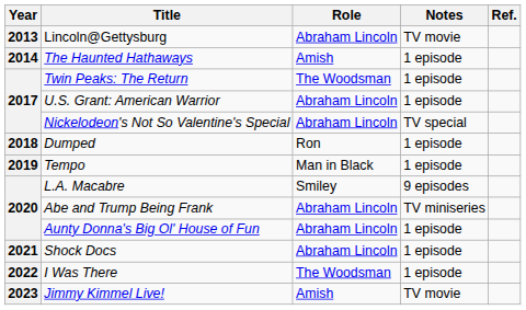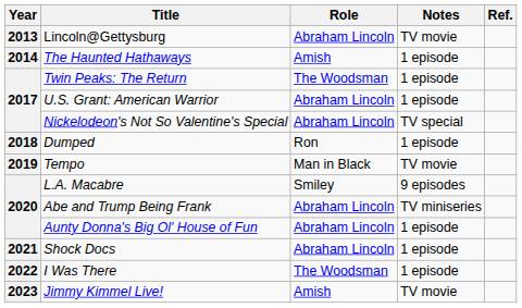Tempo | Notes: 1 episode -> TV movie
